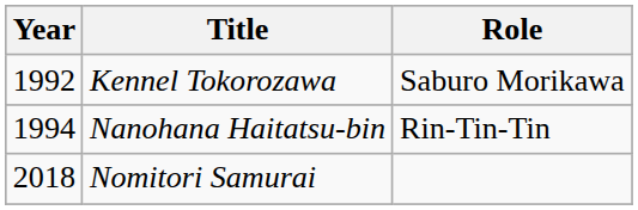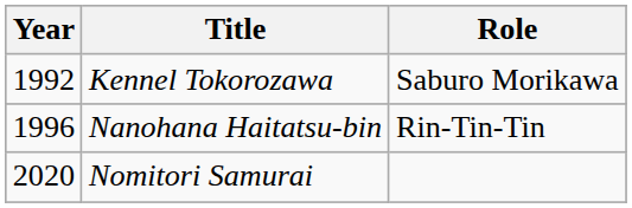Nanohana Haitatsu-bin | Year: 1994 -> 1996
Nomitori Samurai | Year: 2018 -> 2020
